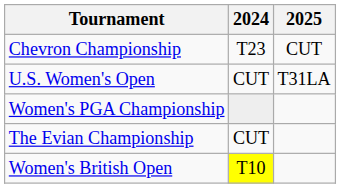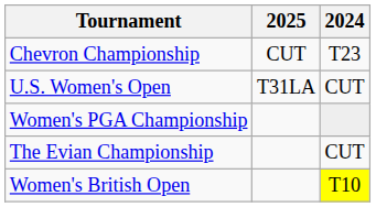columns swapped: 2024 <-> 2025
